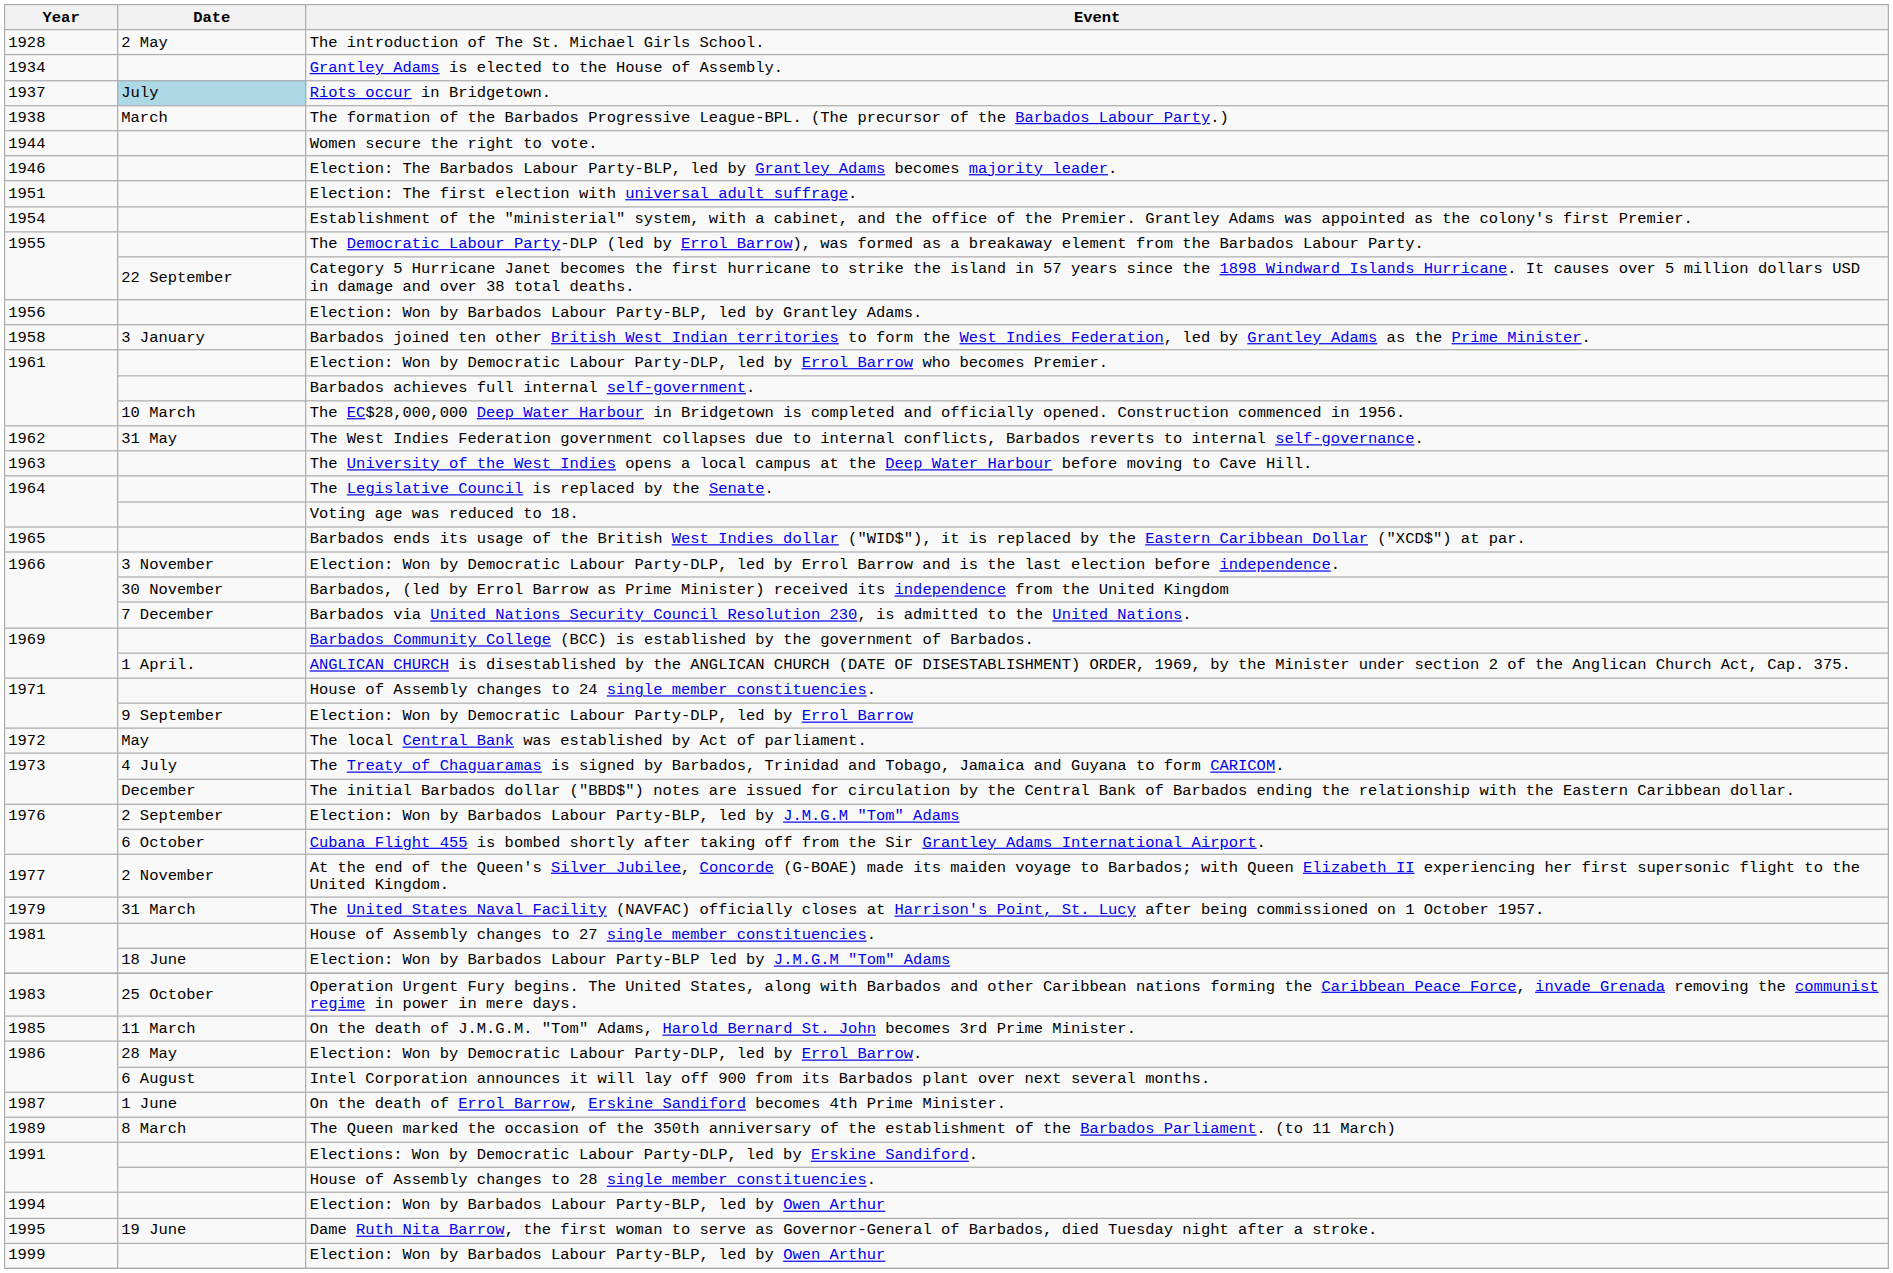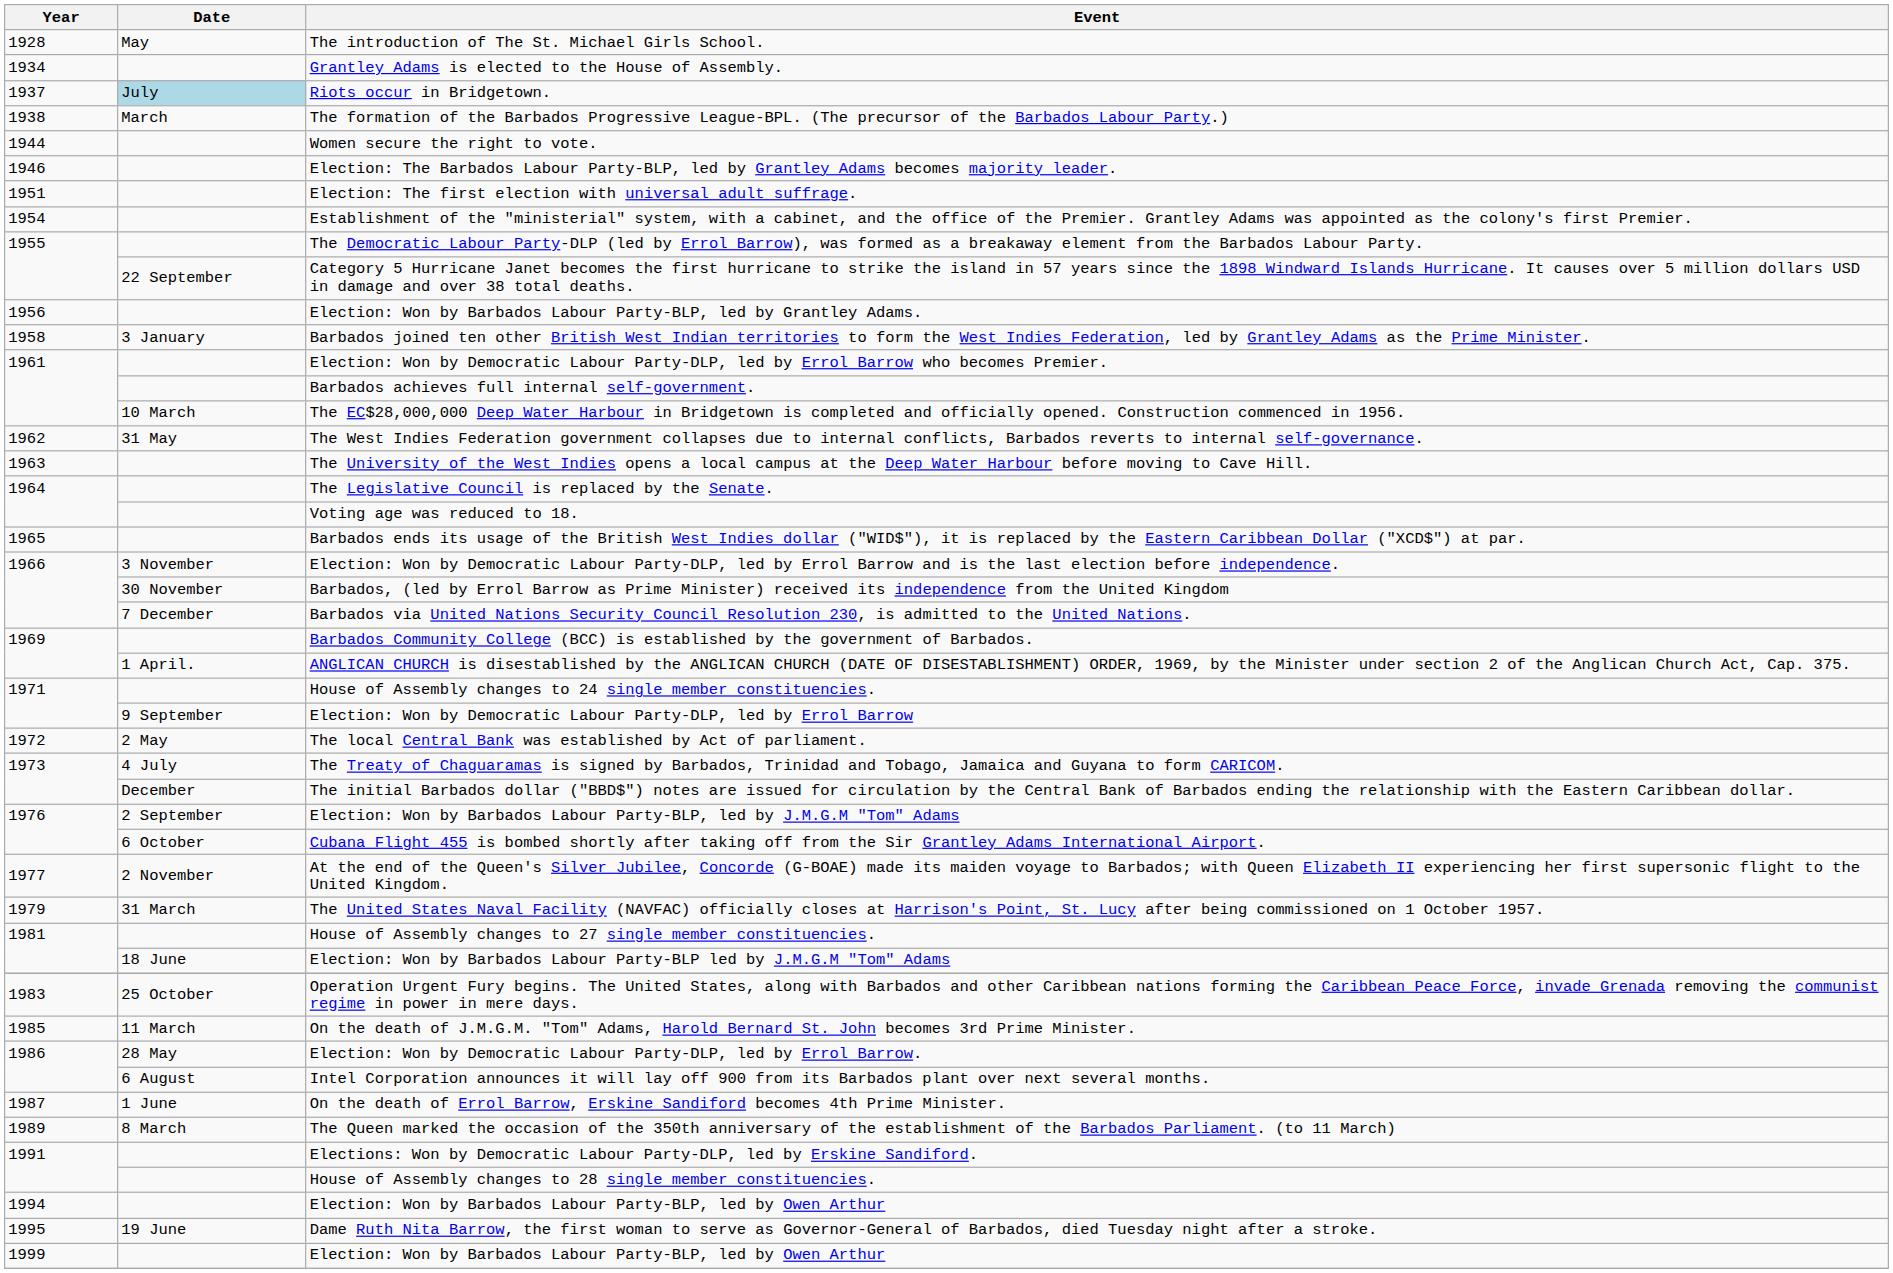The introduction of The St. Michael Girls School. | Date: 2 May -> May
The local Central Bank was established by Act of parliament. | Date: May -> 2 May
